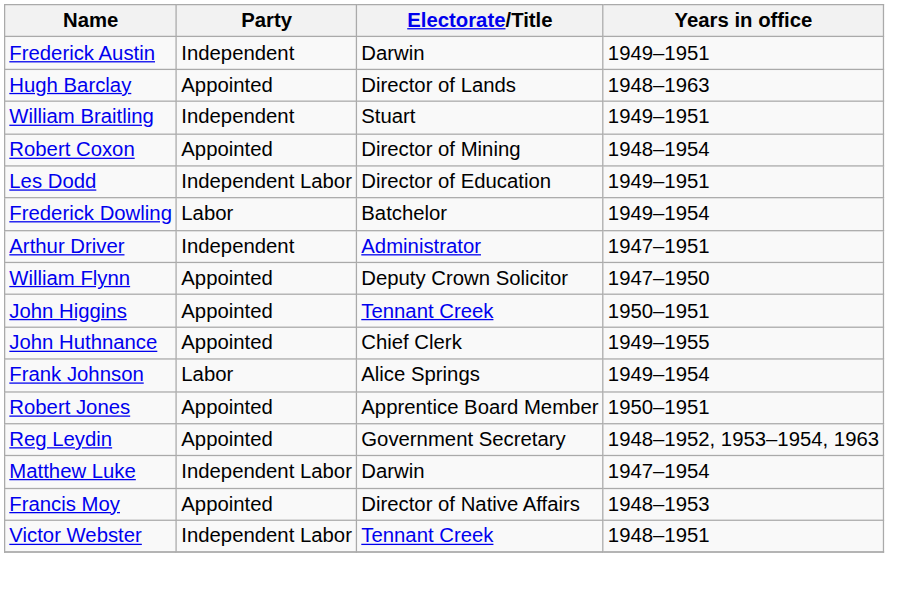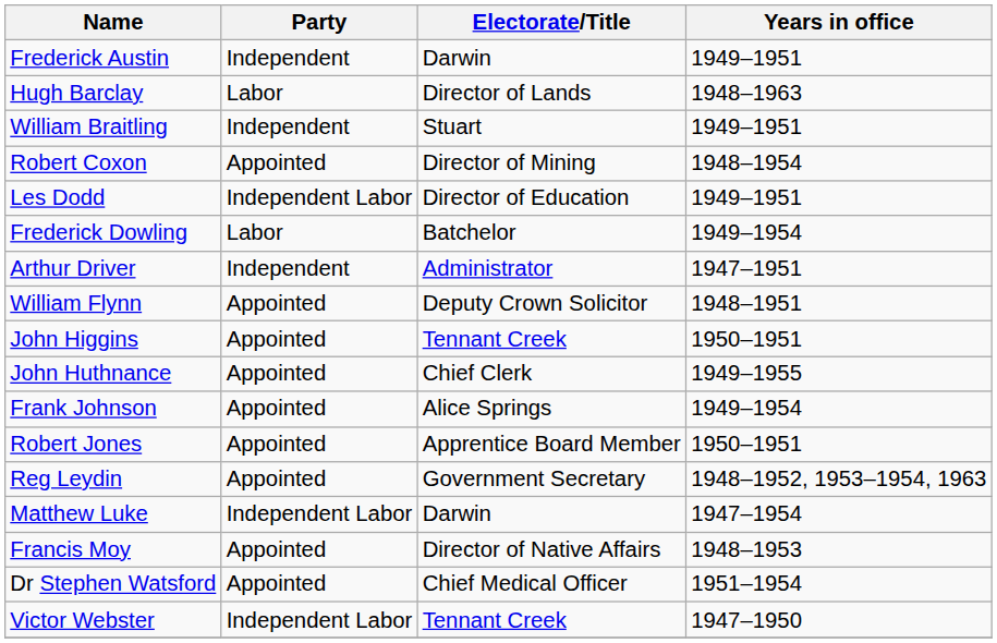Hugh Barclay | Party: Appointed -> Labor
William Flynn | Years in office: 1947–1950 -> 1948–1951
Frank Johnson | Party: Labor -> Appointed
+ row: Dr Stephen Watsford | Appointed | Chief Medical Officer | 1951–1954
Victor Webster | Years in office: 1948–1951 -> 1947–1950
